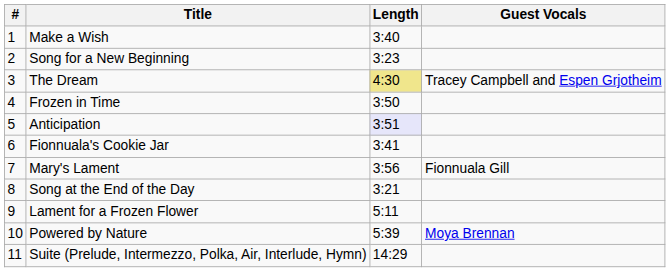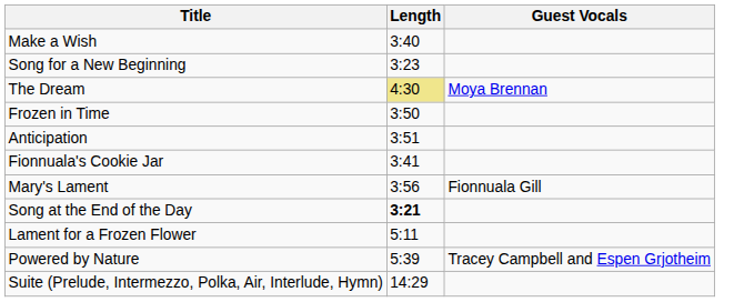- column: # | 1 | 2 | 3 | 4 | 5 | 6 | 7 | 8 | 9 | 10 | 11
The Dream | Guest Vocals: Tracey Campbell and Espen Grjotheim -> Moya Brennan
Anticipation | Length: lavender background -> no background
Song at the End of the Day | Length: normal -> bold
Powered by Nature | Guest Vocals: Moya Brennan -> Tracey Campbell and Espen Grjotheim
